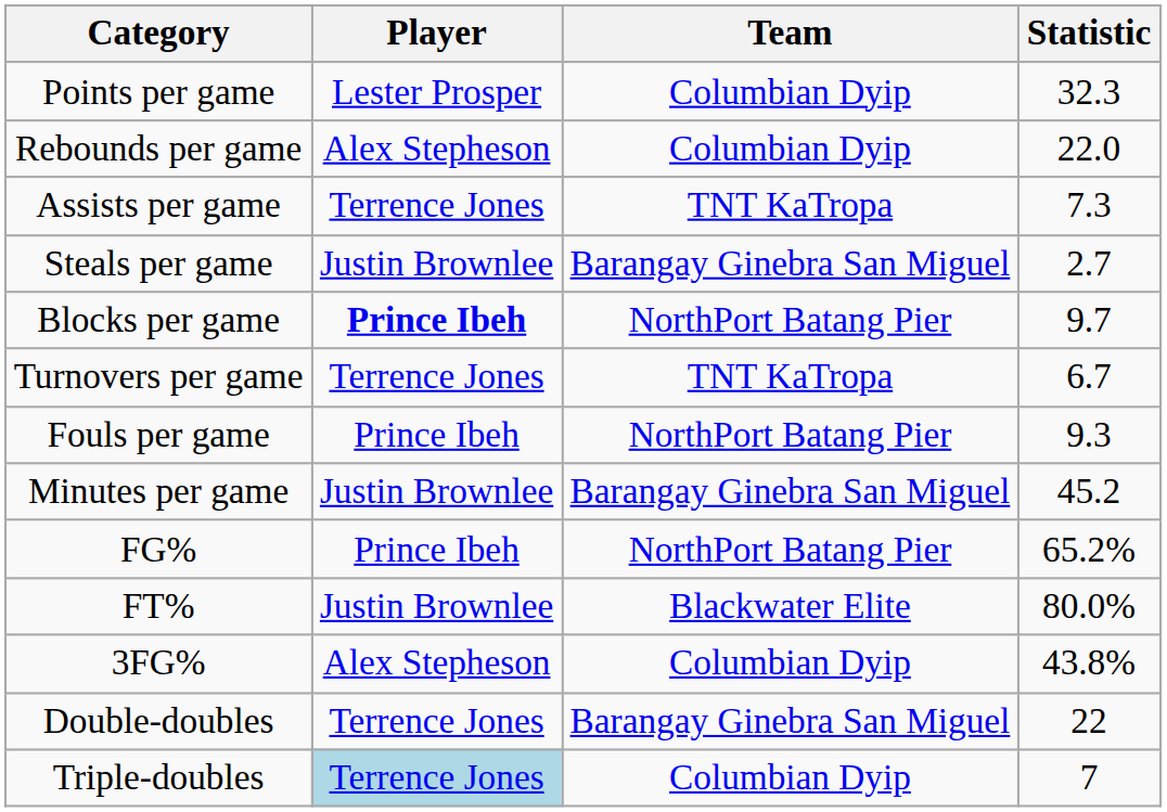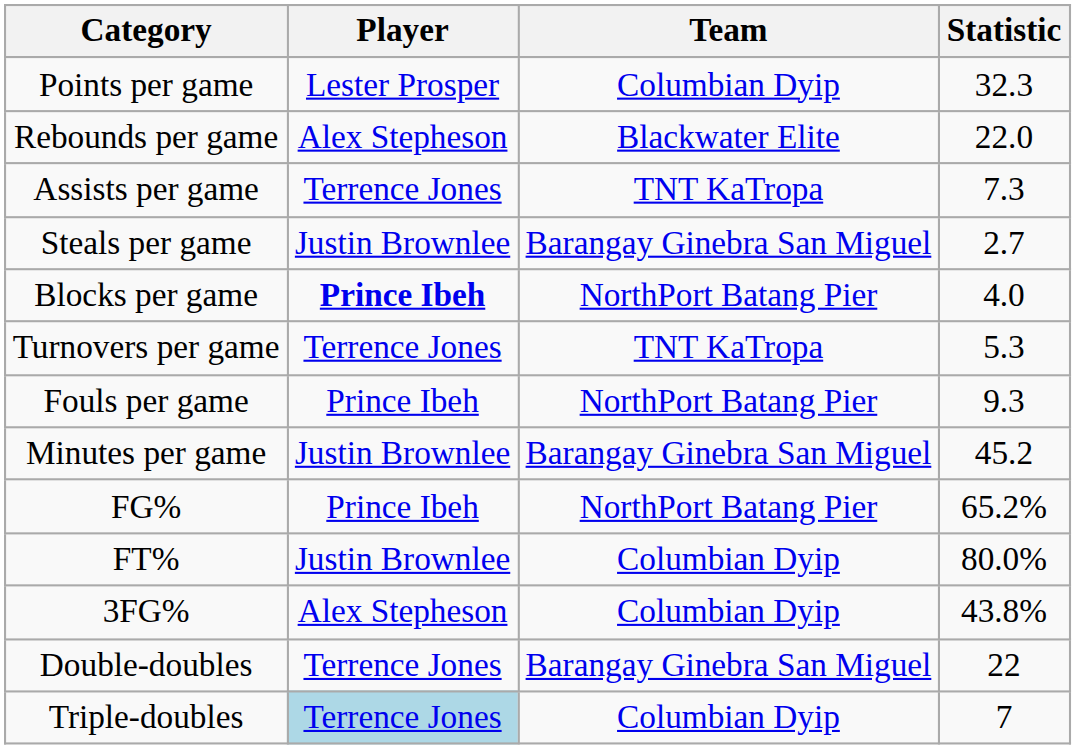Rebounds per game | Team: Columbian Dyip -> Blackwater Elite
Blocks per game | Statistic: 9.7 -> 4.0
Turnovers per game | Statistic: 6.7 -> 5.3
FT% | Team: Blackwater Elite -> Columbian Dyip
